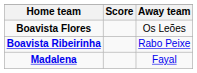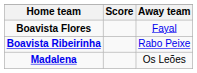Boavista Flores | Away team: Os Leões -> Fayal
Madalena | Away team: Fayal -> Os Leões
